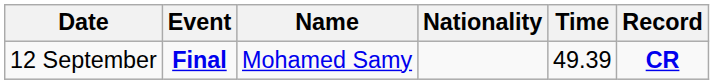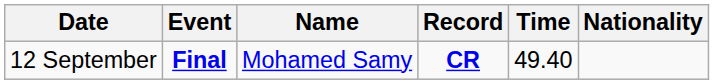columns swapped: Nationality <-> Record
12 September | Time: 49.39 -> 49.40
